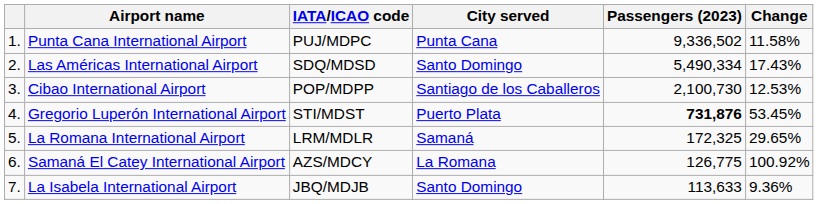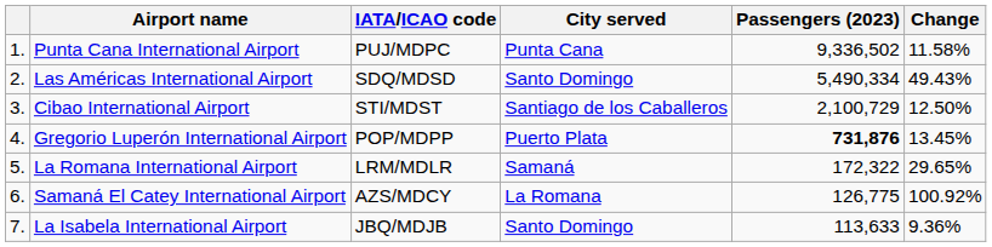Las Américas International Airport | Change: 17.43% -> 49.43%
Cibao International Airport | IATA/ICAO code: POP/MDPP -> STI/MDST
Cibao International Airport | Passengers (2023): 2,100,730 -> 2,100,729
Cibao International Airport | Change: 12.53% -> 12.50%
Gregorio Luperón International Airport | IATA/ICAO code: STI/MDST -> POP/MDPP
Gregorio Luperón International Airport | Change: 53.45% -> 13.45%
La Romana International Airport | Passengers (2023): 172,325 -> 172,322
